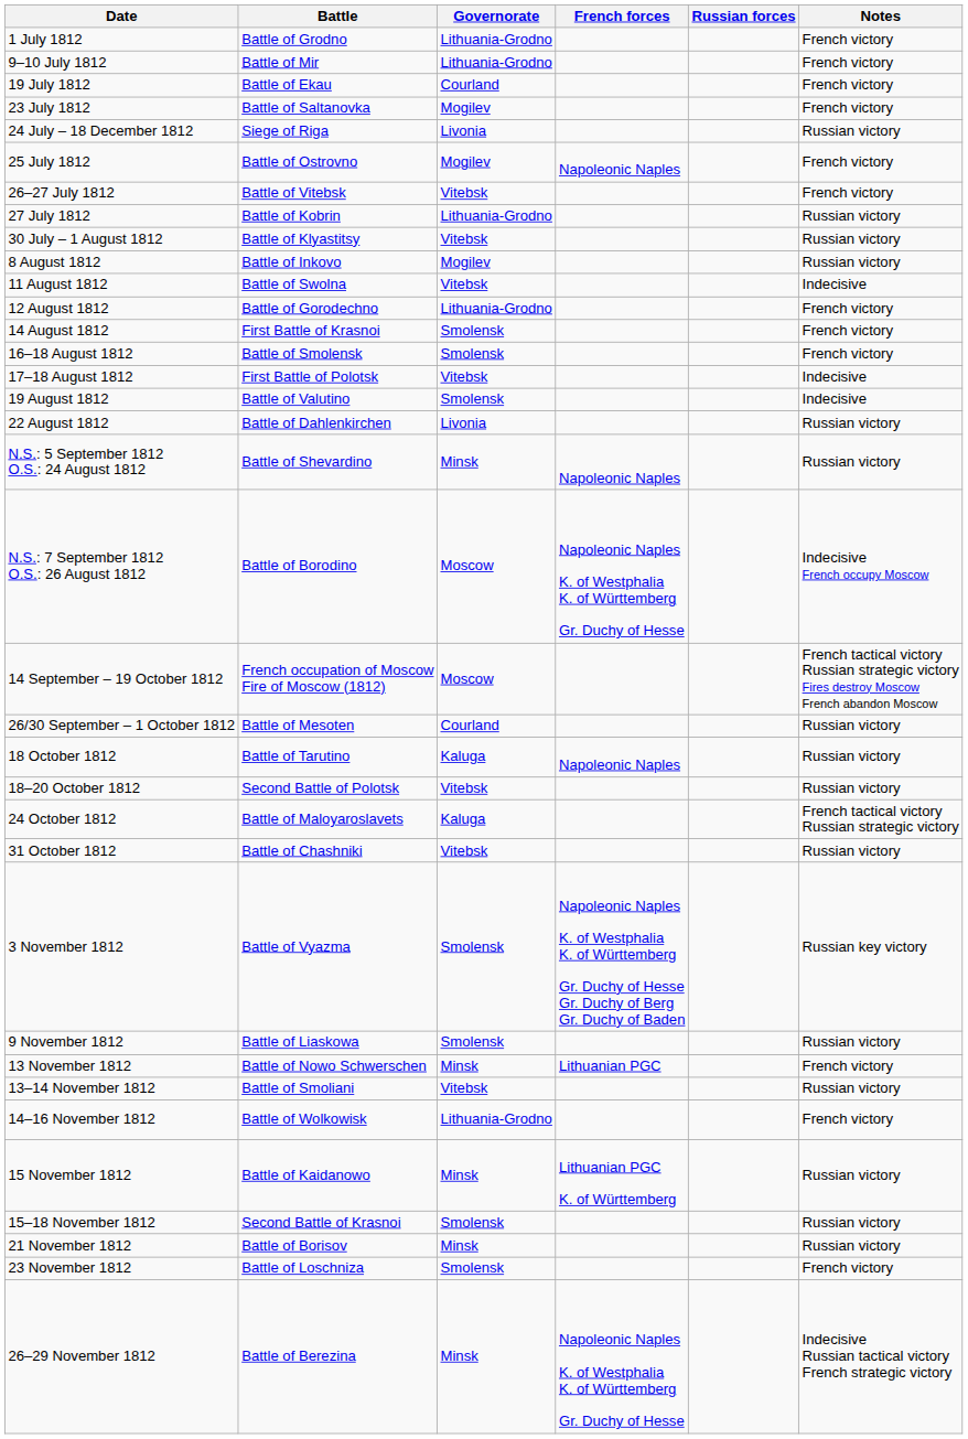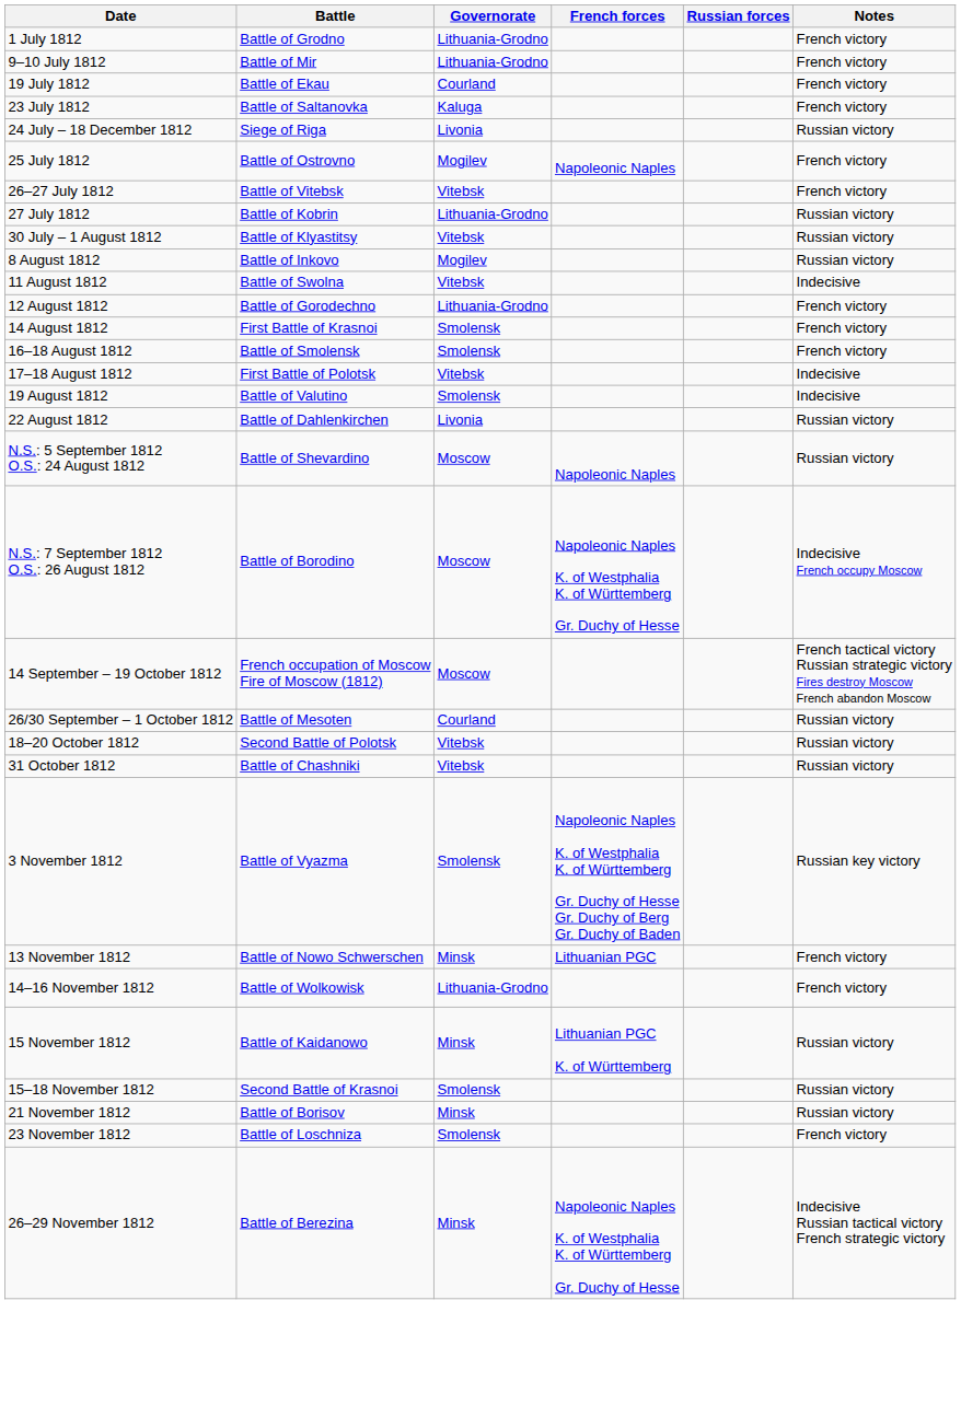23 July 1812 | Governorate: Mogilev -> Kaluga
N.S.: 5 September 1812 O.S.: 24 August 1812 | Governorate: Minsk -> Moscow
- row: 18 October 1812 | Battle of Tarutino | Kaluga | Napoleonic Naples | Russian victory
- row: 24 October 1812 | Battle of Maloyaroslavets | Kaluga | French tactical victory Russian strategic victory
- row: 9 November 1812 | Battle of Liaskowa | Smolensk | Russian victory
- row: 13–14 November 1812 | Battle of Smoliani | Vitebsk | Russian victory
